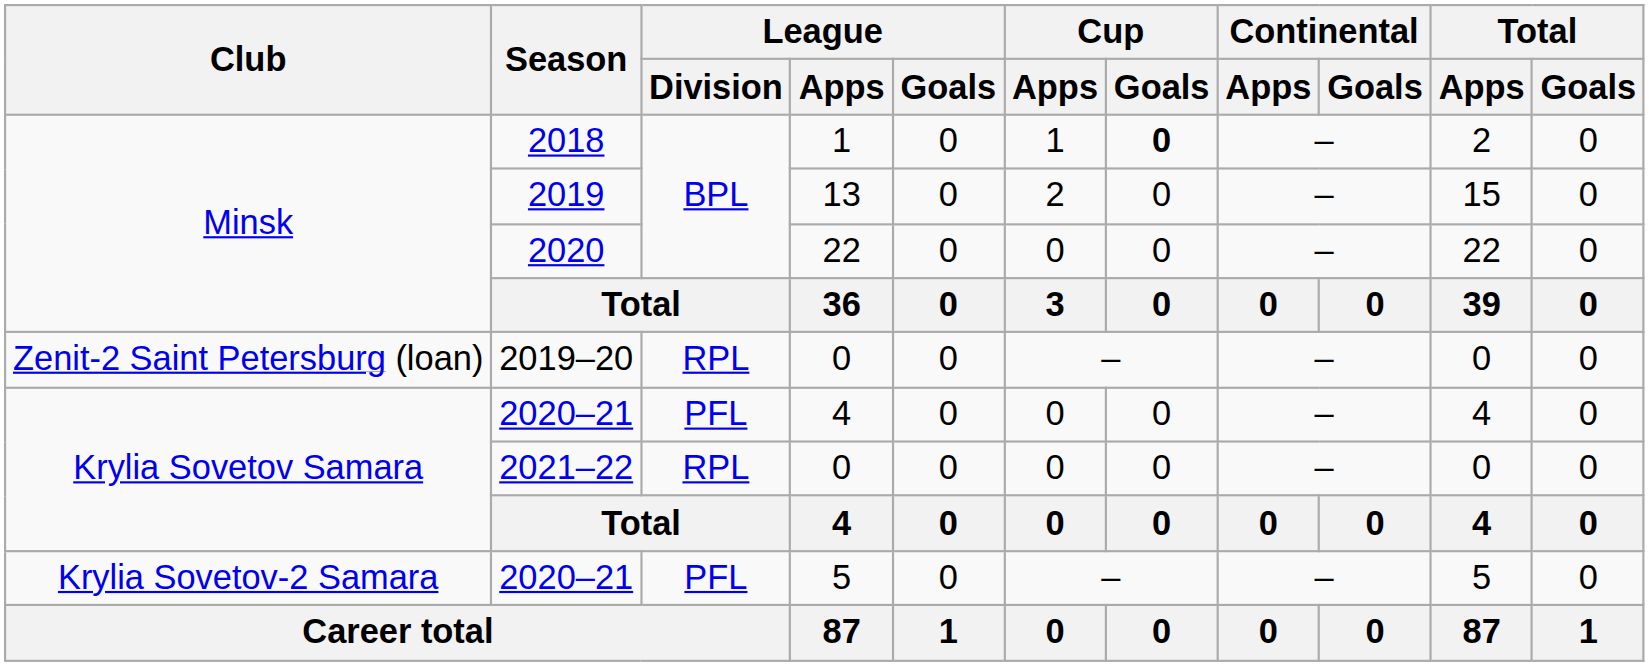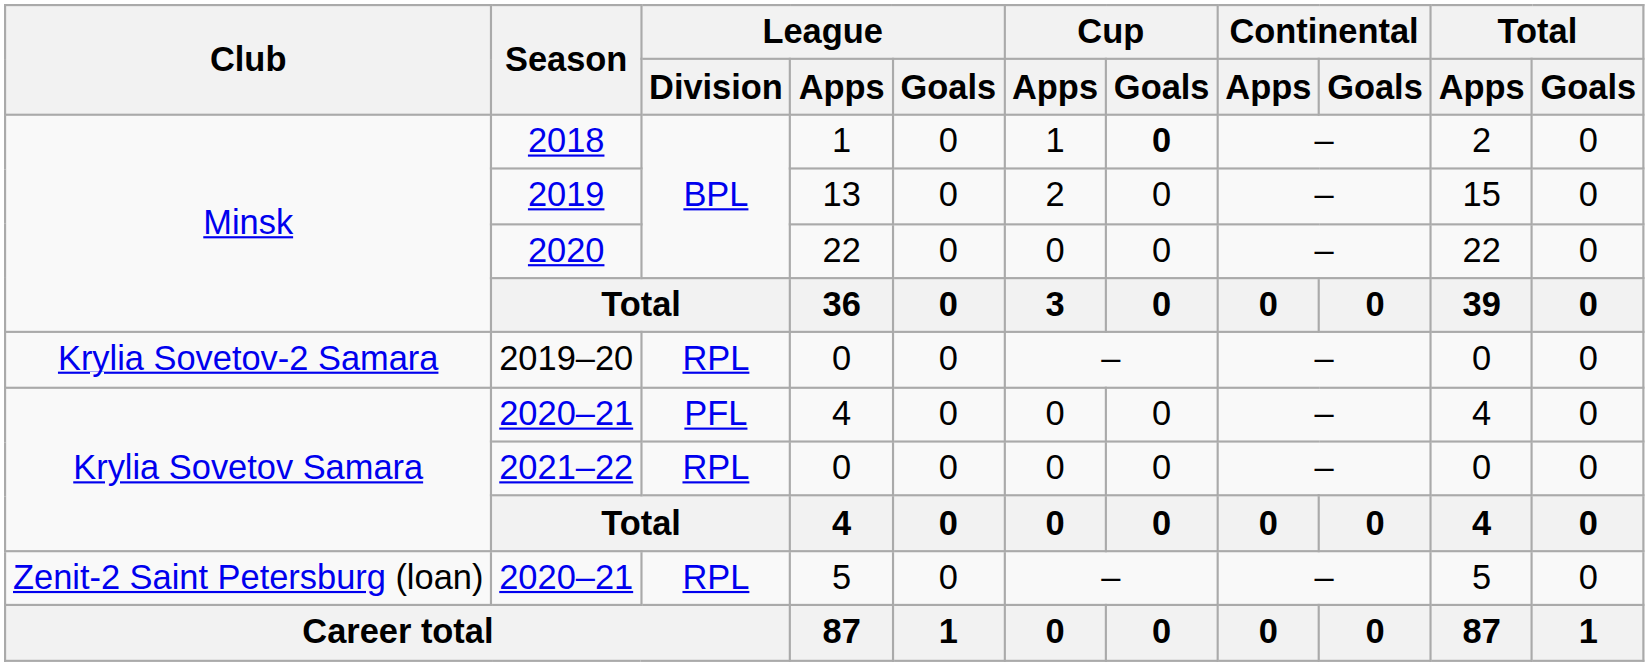2019–20 | Club: Zenit-2 Saint Petersburg (loan) -> Krylia Sovetov-2 Samara
2020–21 / 5 | Club: Krylia Sovetov-2 Samara -> Zenit-2 Saint Petersburg (loan)
2020–21 / 5 | League / Division: PFL -> RPL
